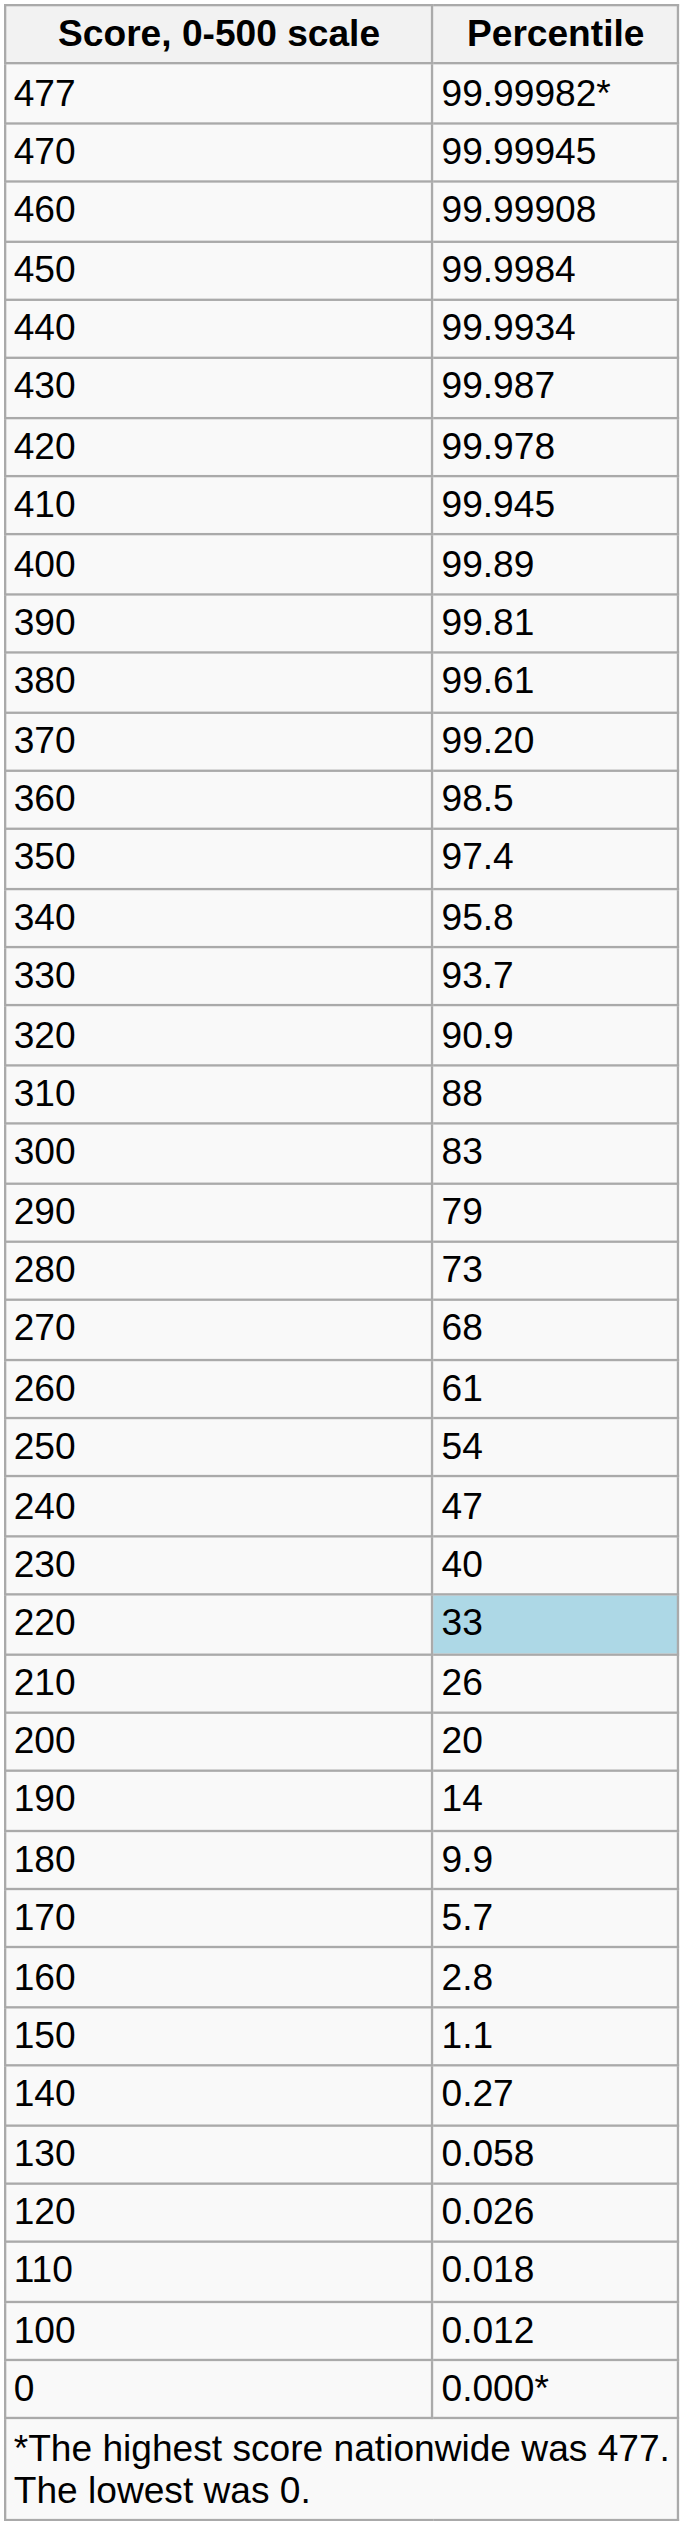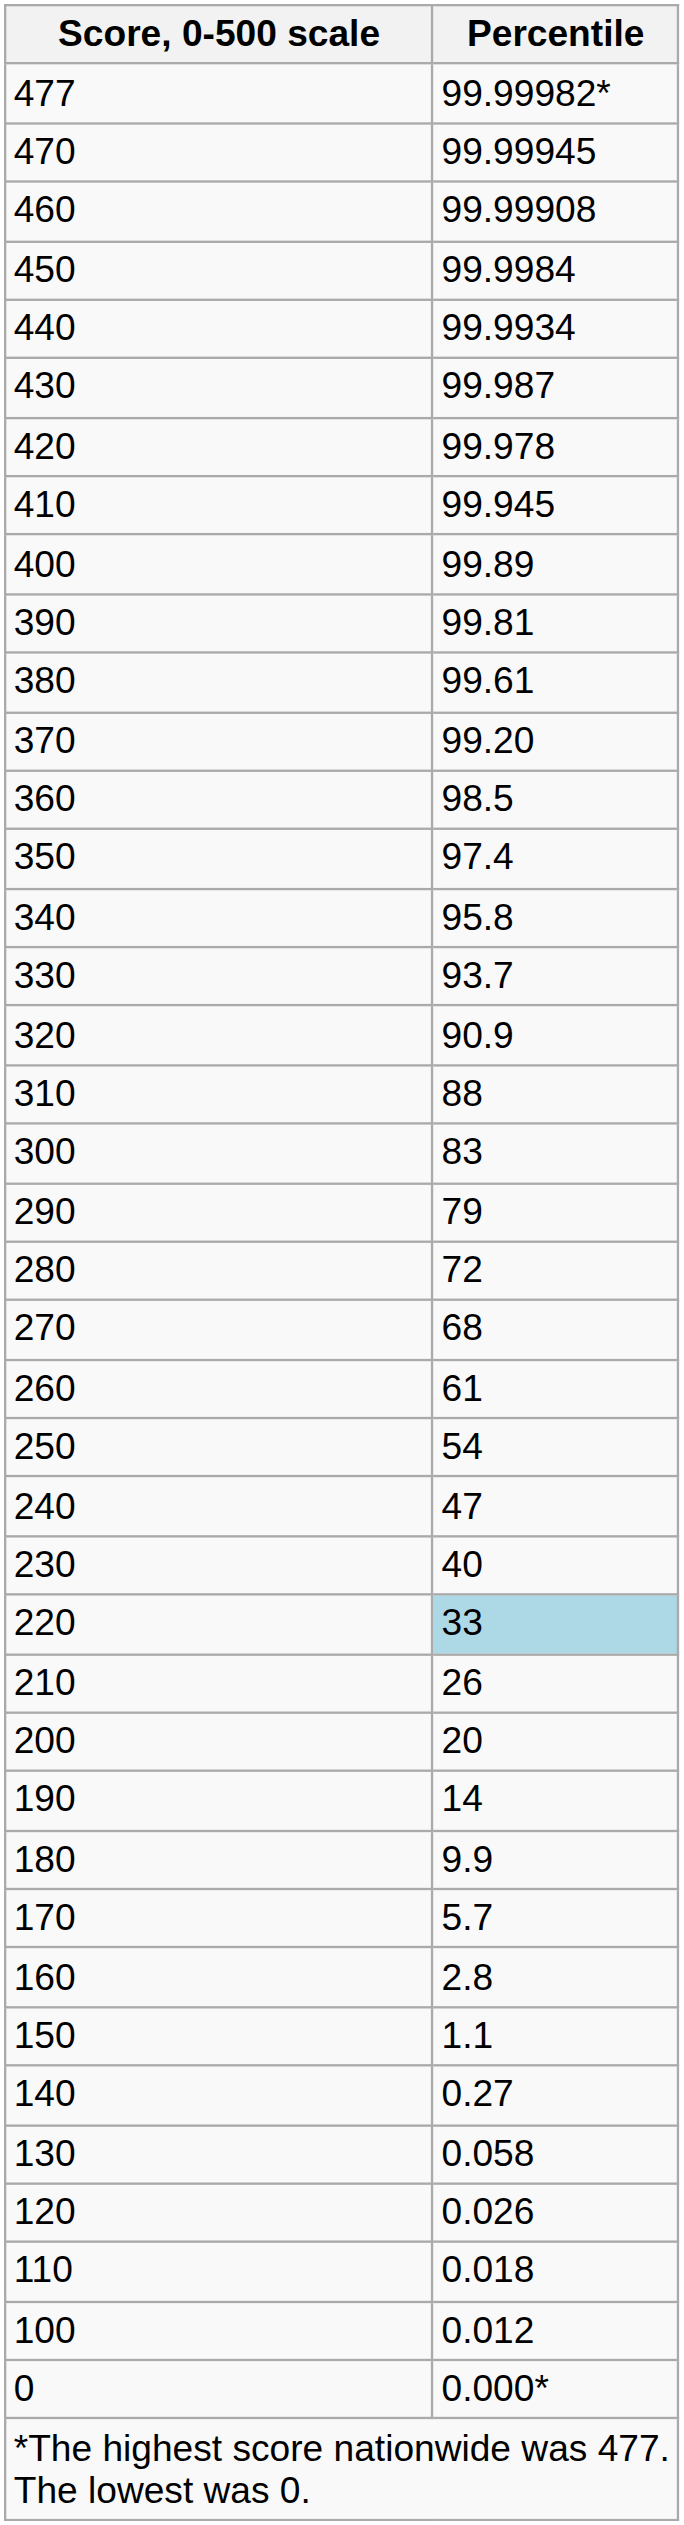280 | Percentile: 73 -> 72
